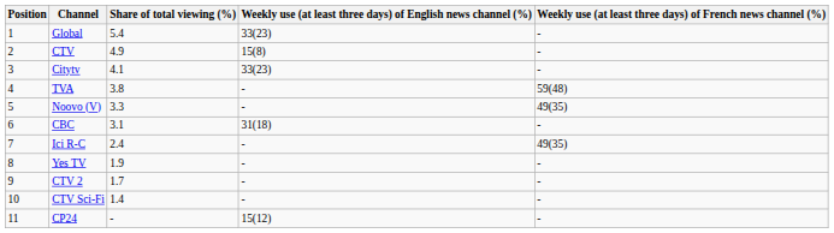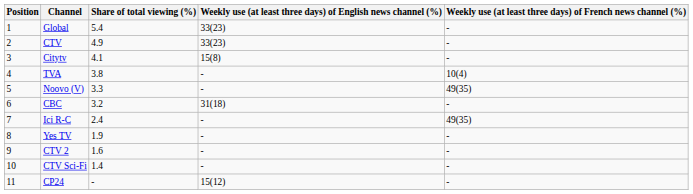CTV | Weekly use (at least three days) of English news channel (%): 15(8) -> 33(23)
Citytv | Weekly use (at least three days) of English news channel (%): 33(23) -> 15(8)
TVA | Weekly use (at least three days) of French news channel (%): 59(48) -> 10(4)
CBC | Share of total viewing (%): 3.1 -> 3.2
CTV 2 | Share of total viewing (%): 1.7 -> 1.6
